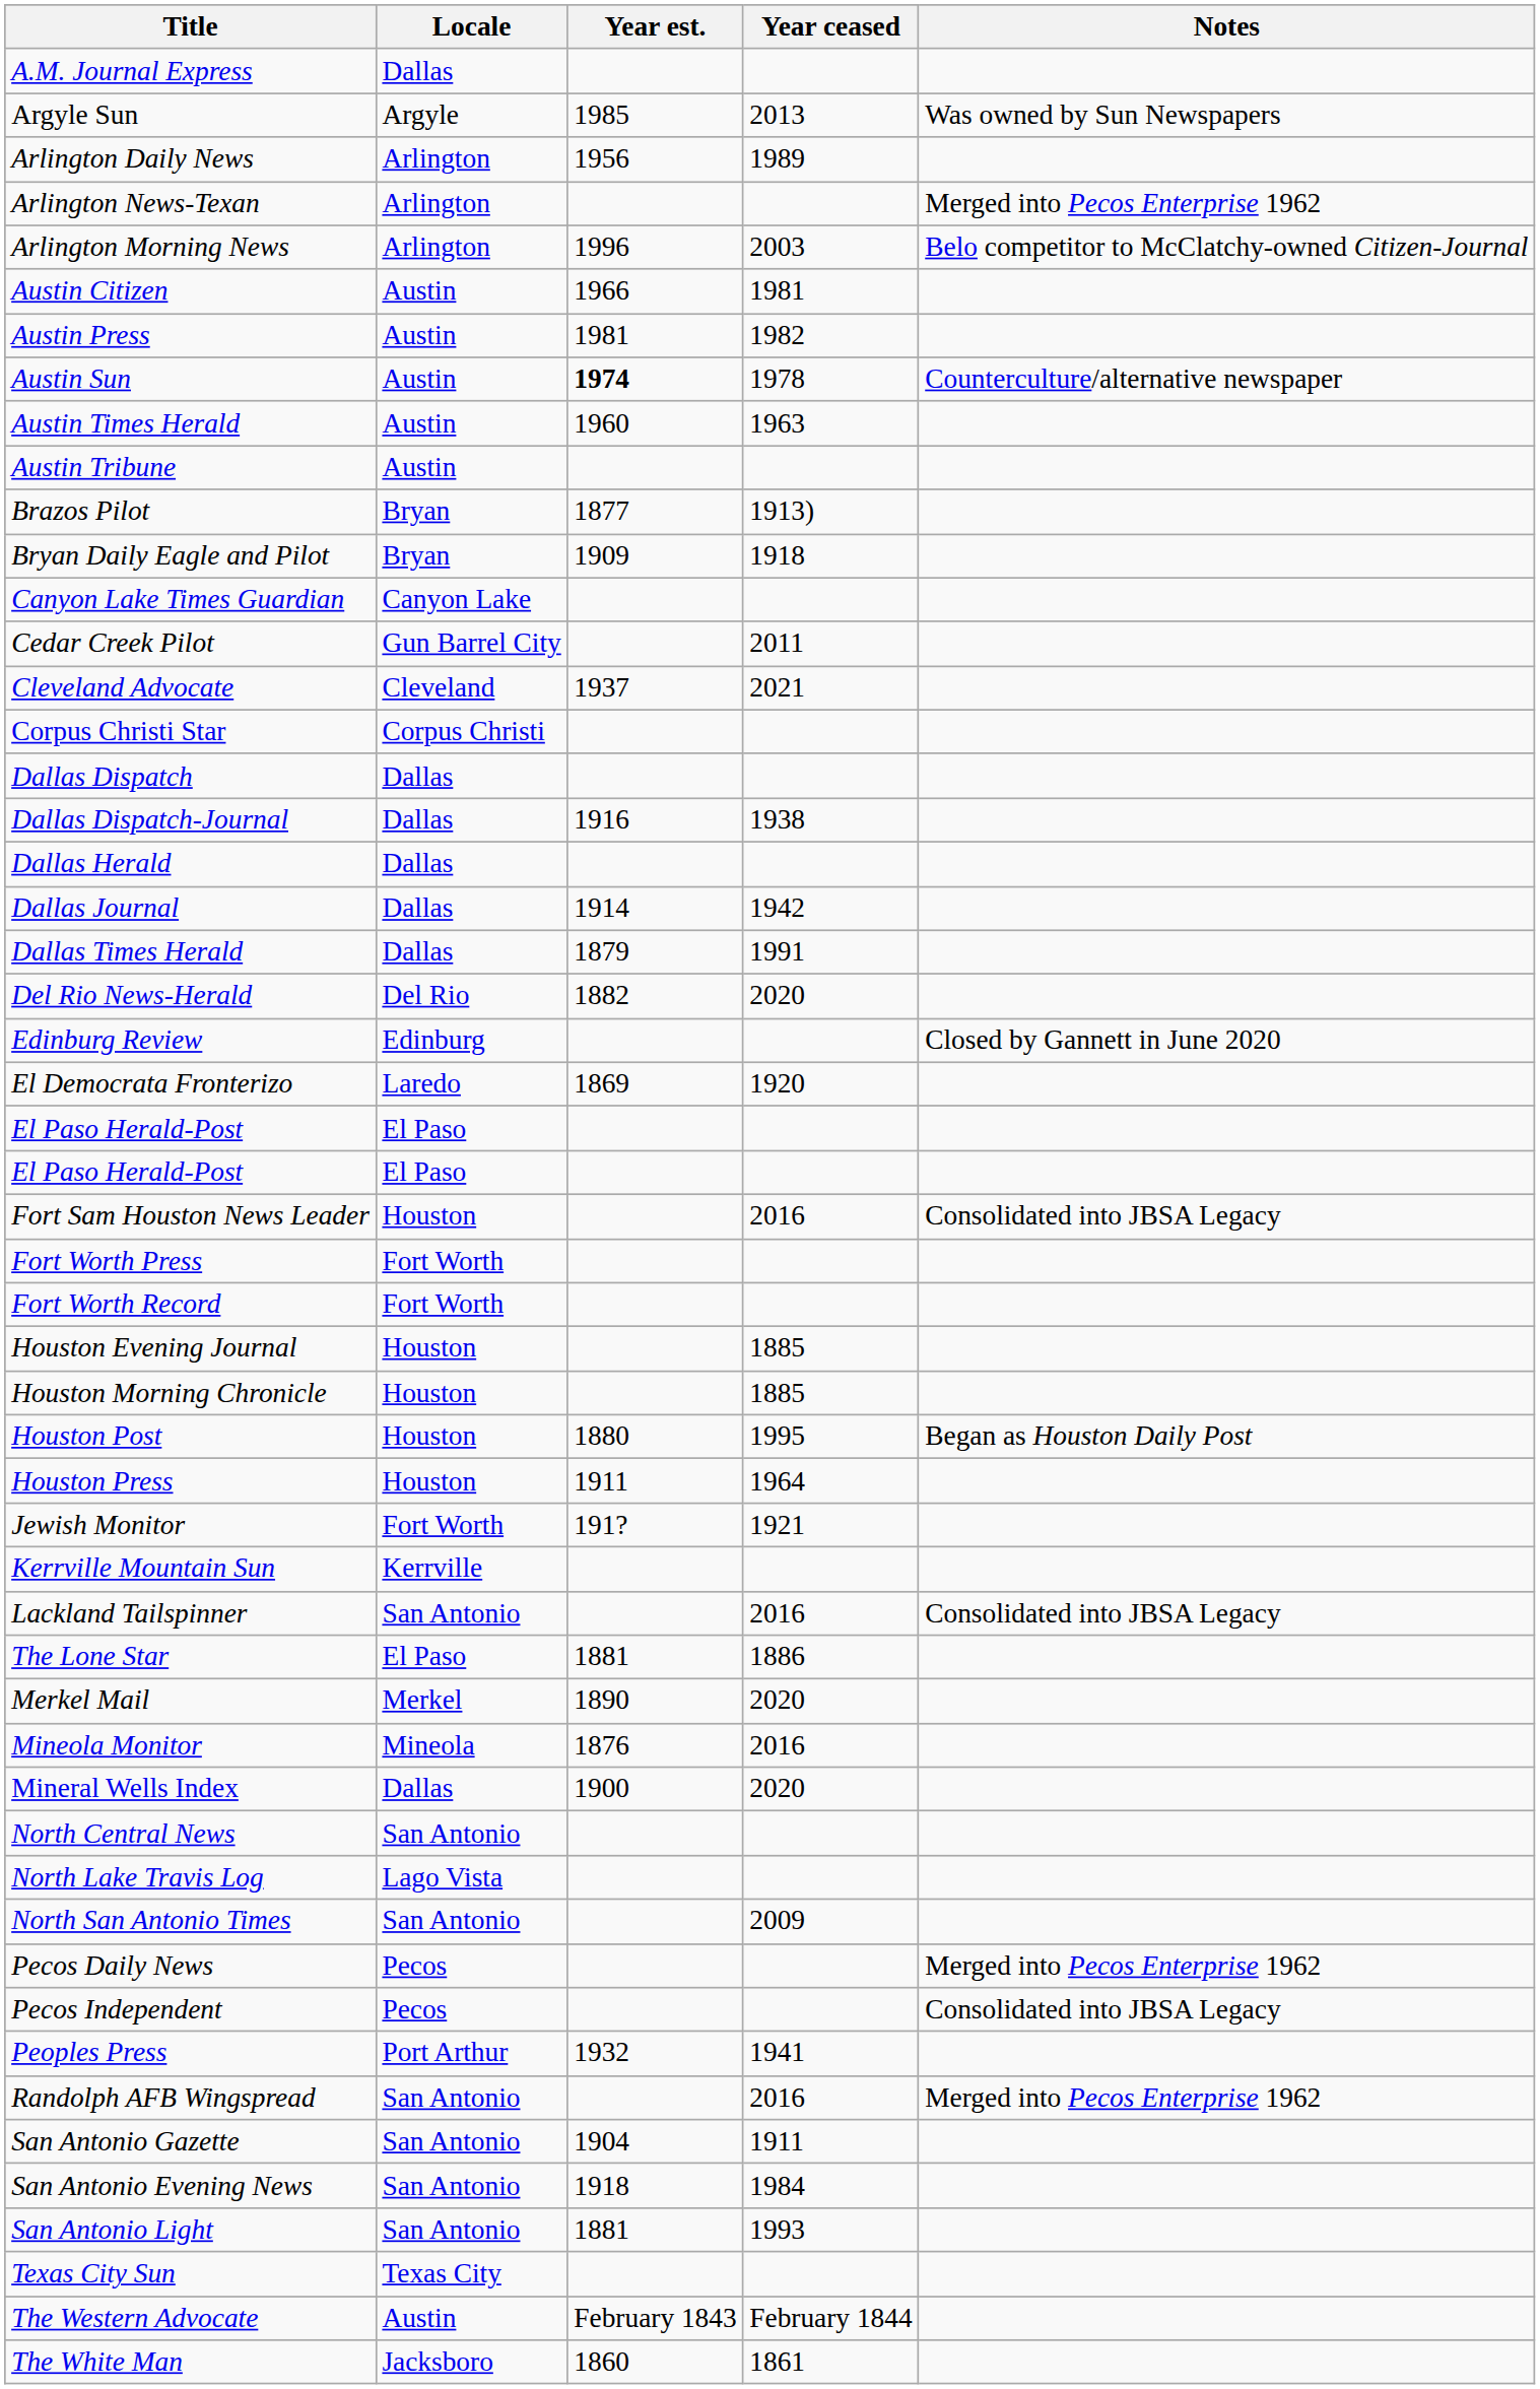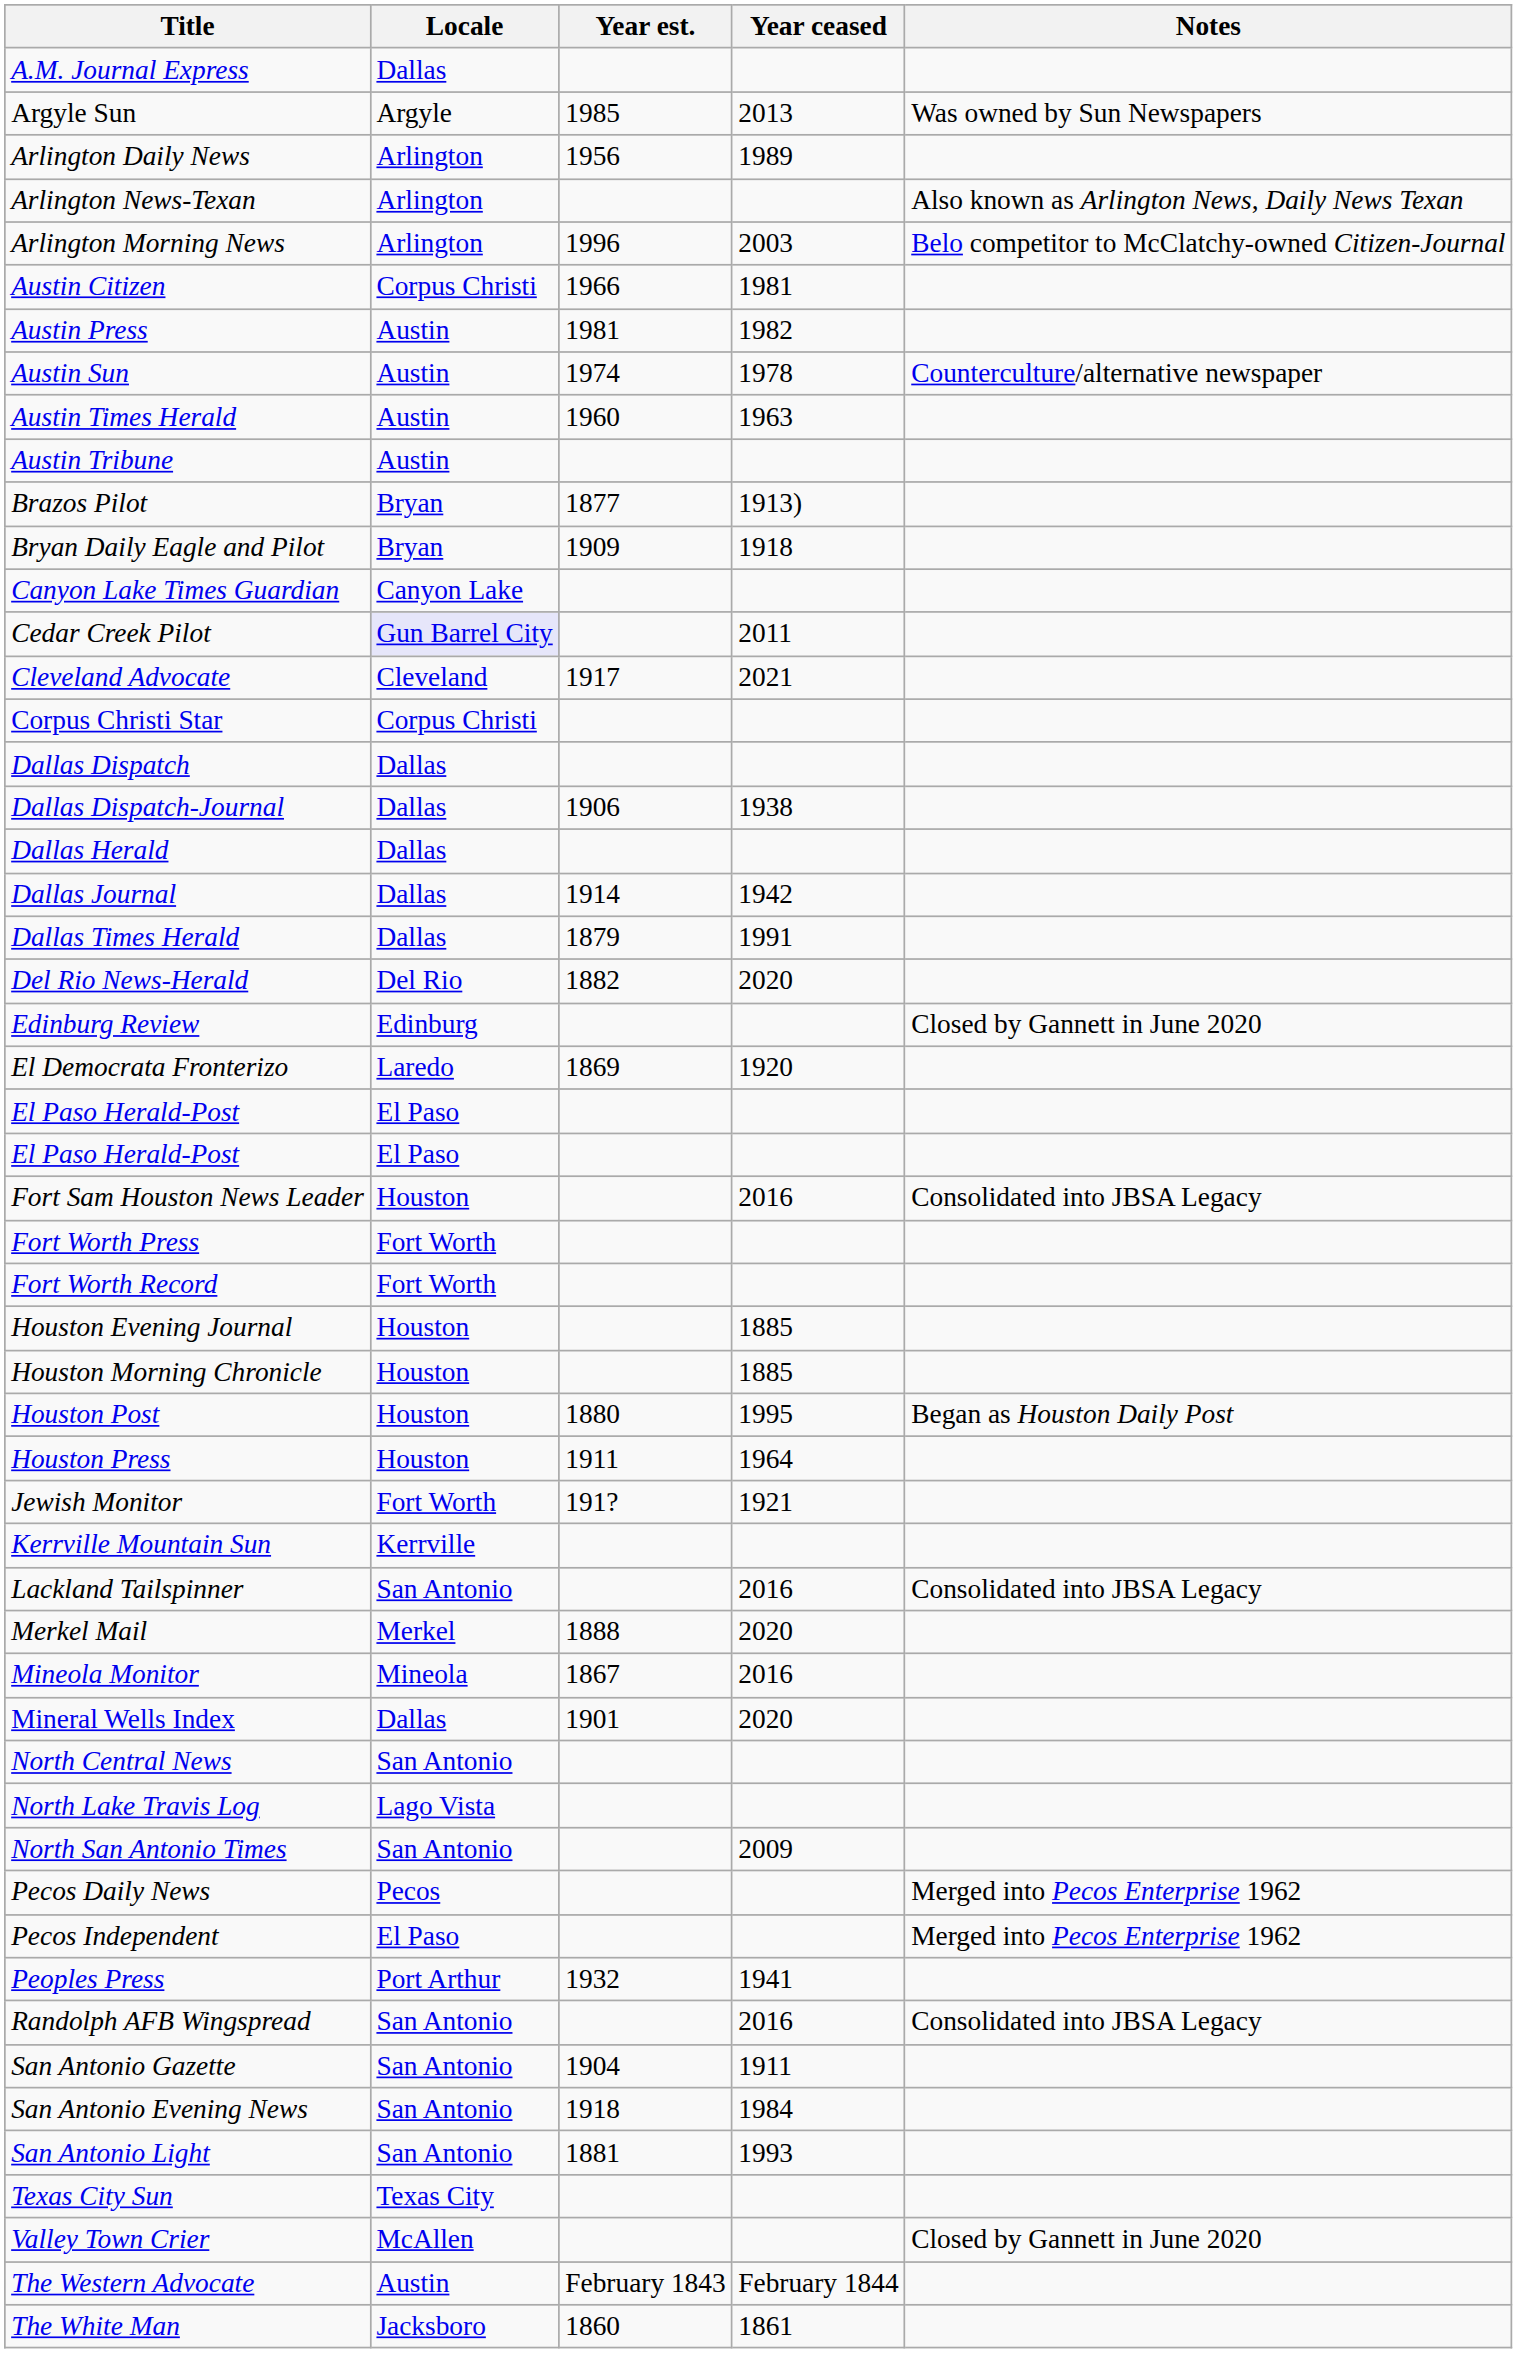Arlington News-Texan | Notes: Merged into Pecos Enterprise 1962 -> Also known as Arlington News, Daily News Texan
Austin Citizen | Locale: Austin -> Corpus Christi
Austin Sun | Year est.: bold -> normal
Cedar Creek Pilot | Locale: no background -> lavender background
Cleveland Advocate | Year est.: 1937 -> 1917
Dallas Dispatch-Journal | Year est.: 1916 -> 1906
- row: The Lone Star | El Paso | 1881 | 1886
Merkel Mail | Year est.: 1890 -> 1888
Mineola Monitor | Year est.: 1876 -> 1867
Mineral Wells Index | Year est.: 1900 -> 1901
Pecos Independent | Locale: Pecos -> El Paso
Pecos Independent | Notes: Consolidated into JBSA Legacy -> Merged into Pecos Enterprise 1962
Randolph AFB Wingspread | Notes: Merged into Pecos Enterprise 1962 -> Consolidated into JBSA Legacy
+ row: Valley Town Crier | McAllen | Closed by Gannett in June 2020
